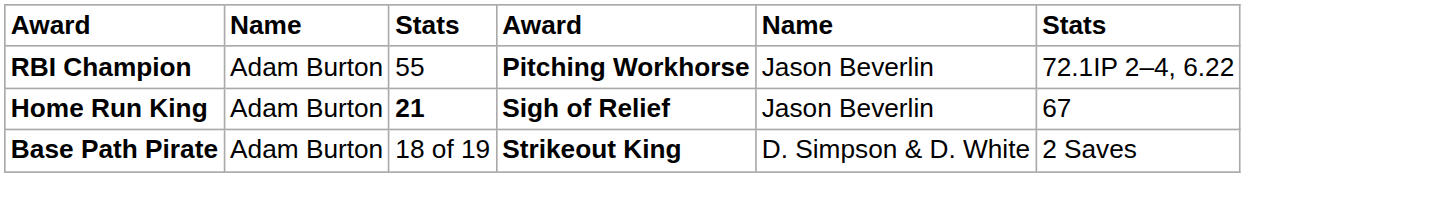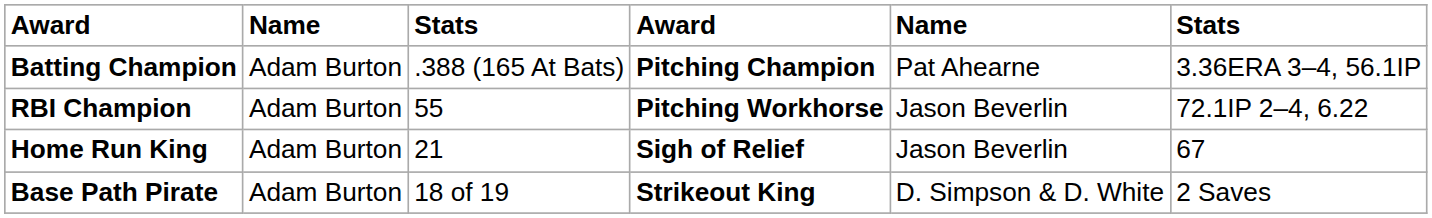+ row: Batting Champion | Adam Burton | .388 (165 At Bats) | Pitching Champion | Pat Ahearne | 3.36ERA 3–4, 56.1IP
Home Run King | column 3: bold -> normal
